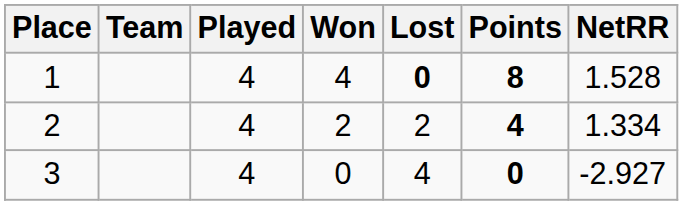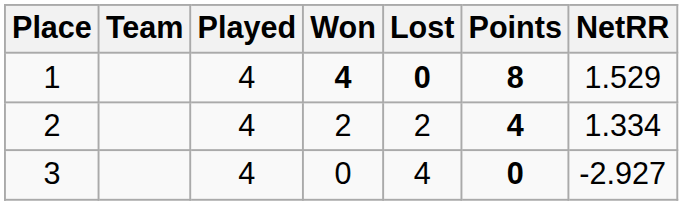1 | Won: normal -> bold
1 | NetRR: 1.528 -> 1.529
